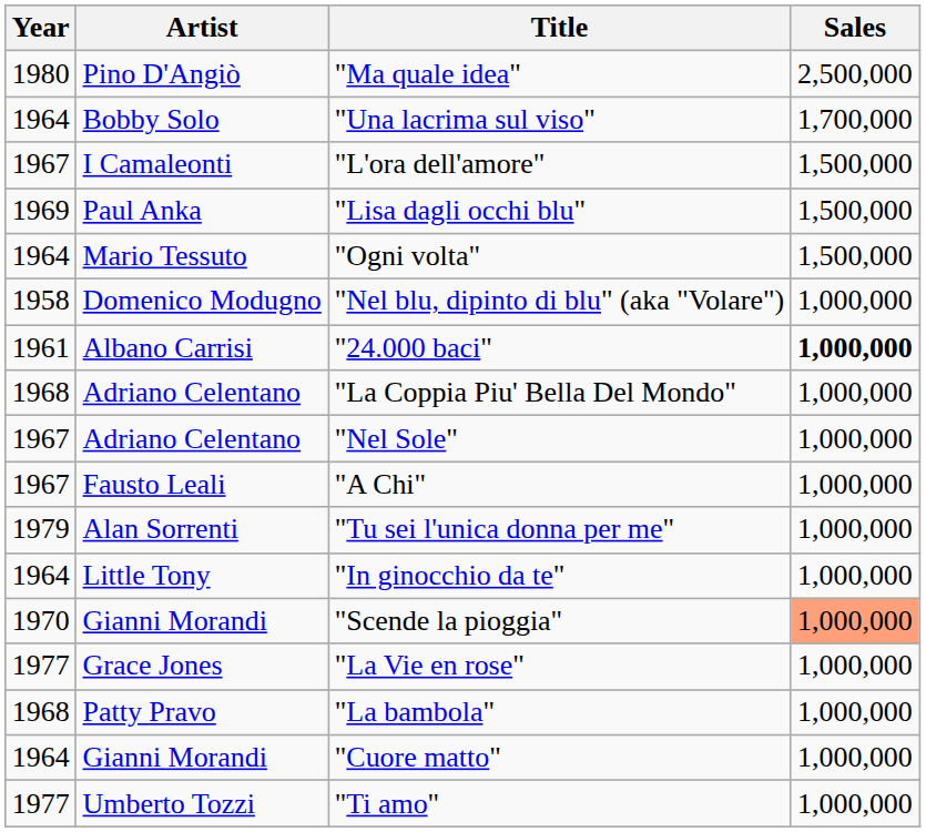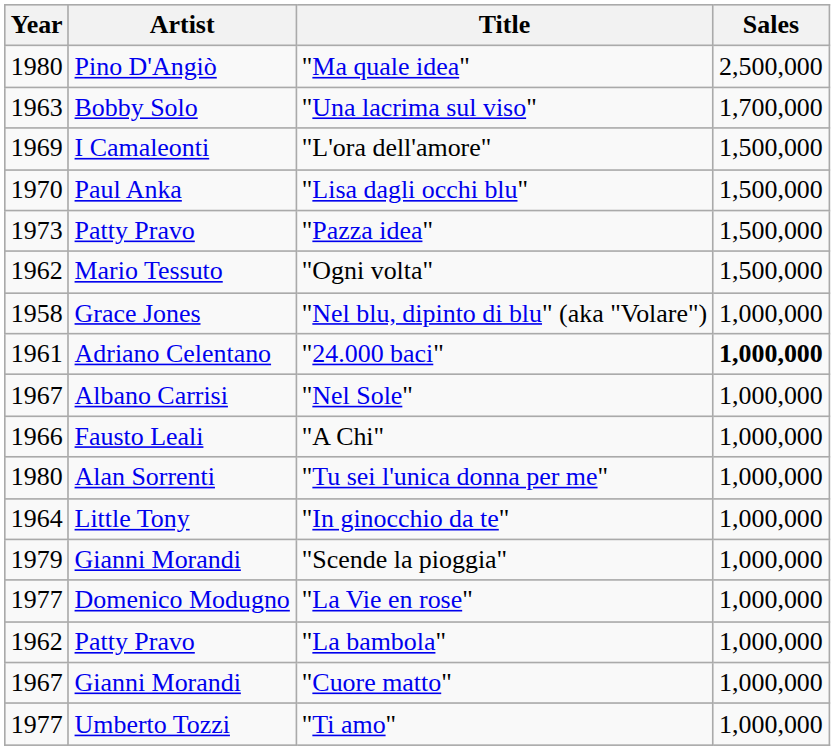"Una lacrima sul viso" | Year: 1964 -> 1963
"L'ora dell'amore" | Year: 1967 -> 1969
"Lisa dagli occhi blu" | Year: 1969 -> 1970
+ row: 1973 | Patty Pravo | "Pazza idea" | 1,500,000
"Ogni volta" | Year: 1964 -> 1962
"Nel blu, dipinto di blu" (aka "Volare") | Artist: Domenico Modugno -> Grace Jones
"24.000 baci" | Artist: Albano Carrisi -> Adriano Celentano
- row: 1968 | Adriano Celentano | "La Coppia Piu' Bella Del Mondo" | 1,000,000
"Nel Sole" | Artist: Adriano Celentano -> Albano Carrisi
"A Chi" | Year: 1967 -> 1966
"Tu sei l'unica donna per me" | Year: 1979 -> 1980
"Scende la pioggia" | Year: 1970 -> 1979
"Scende la pioggia" | Sales: lightsalmon background -> no background
"La Vie en rose" | Artist: Grace Jones -> Domenico Modugno
"La bambola" | Year: 1968 -> 1962
"Cuore matto" | Year: 1964 -> 1967
